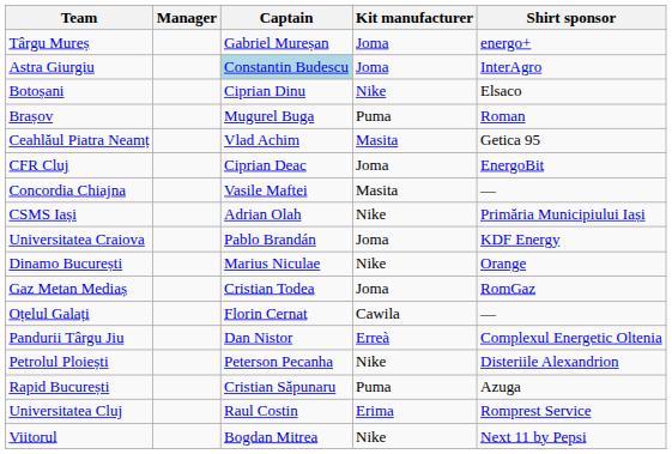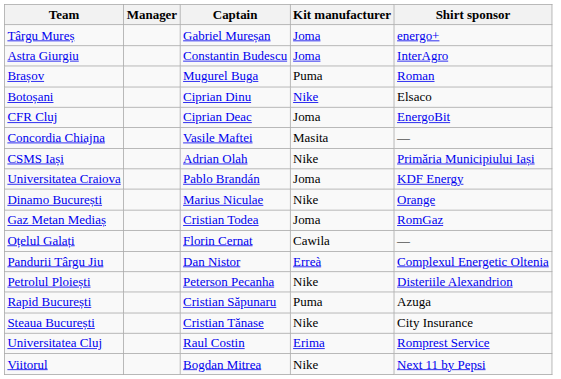Astra Giurgiu | Captain: lightblue background -> no background
rows swapped: Brașov <-> Botoșani
- row: Ceahlăul Piatra Neamț | Vlad Achim | Masita | Getica 95
+ row: Steaua București | Cristian Tănase | Nike | City Insurance
